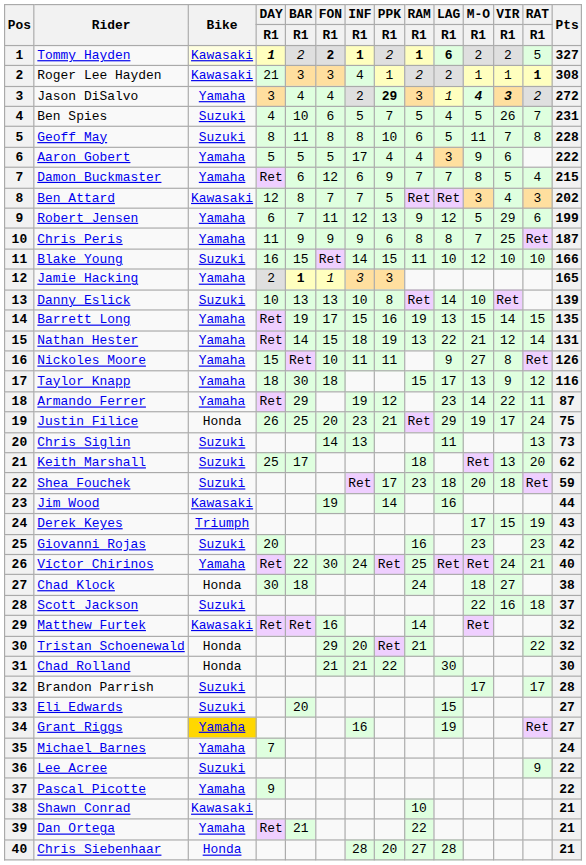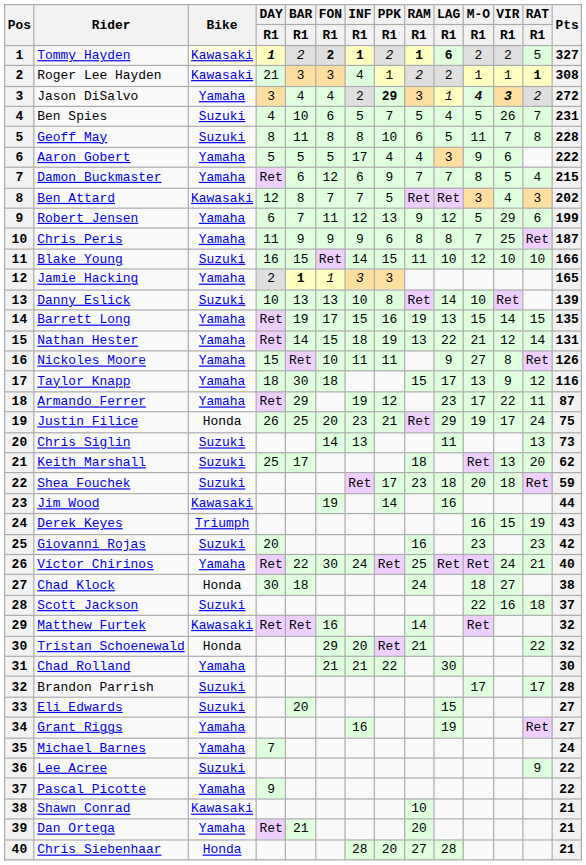Armando Ferrer | M-O / R1: 14 -> 17
Derek Keyes | M-O / R1: 17 -> 16
Chad Rolland | Bike: Honda -> Yamaha
Grant Riggs | Bike: gold background -> no background
Dan Ortega | RAM / R1: 22 -> 20
